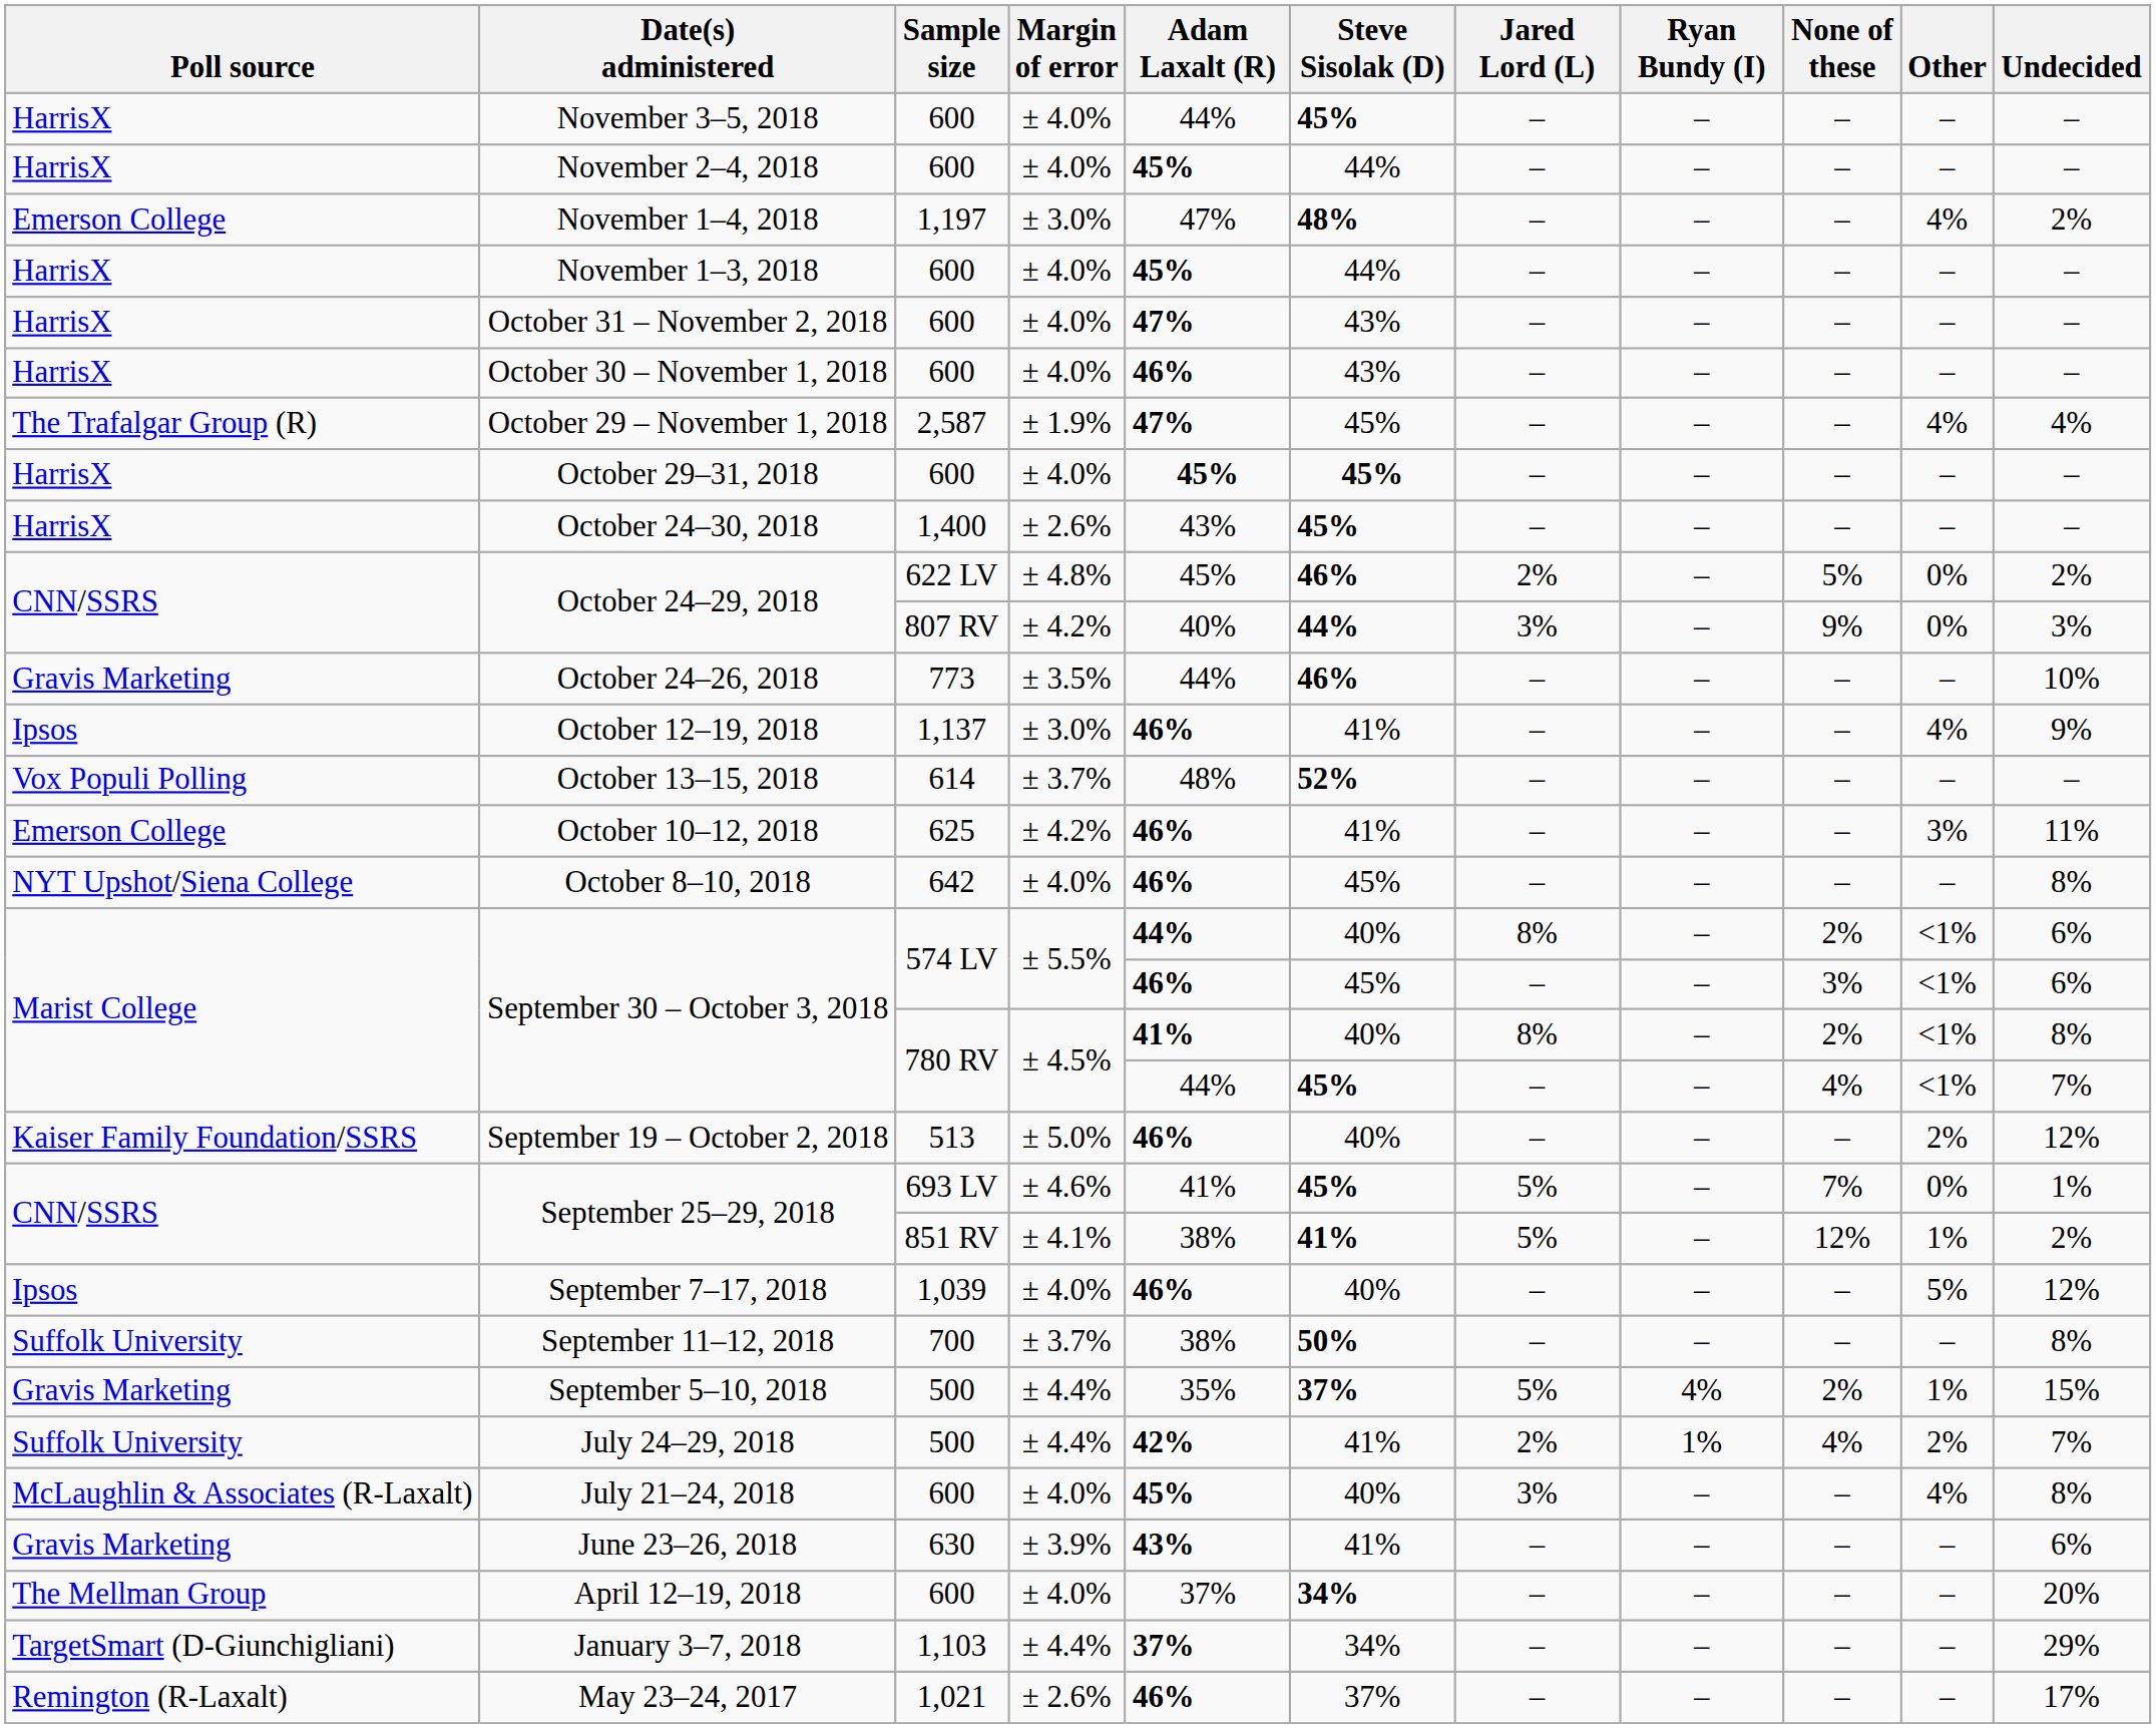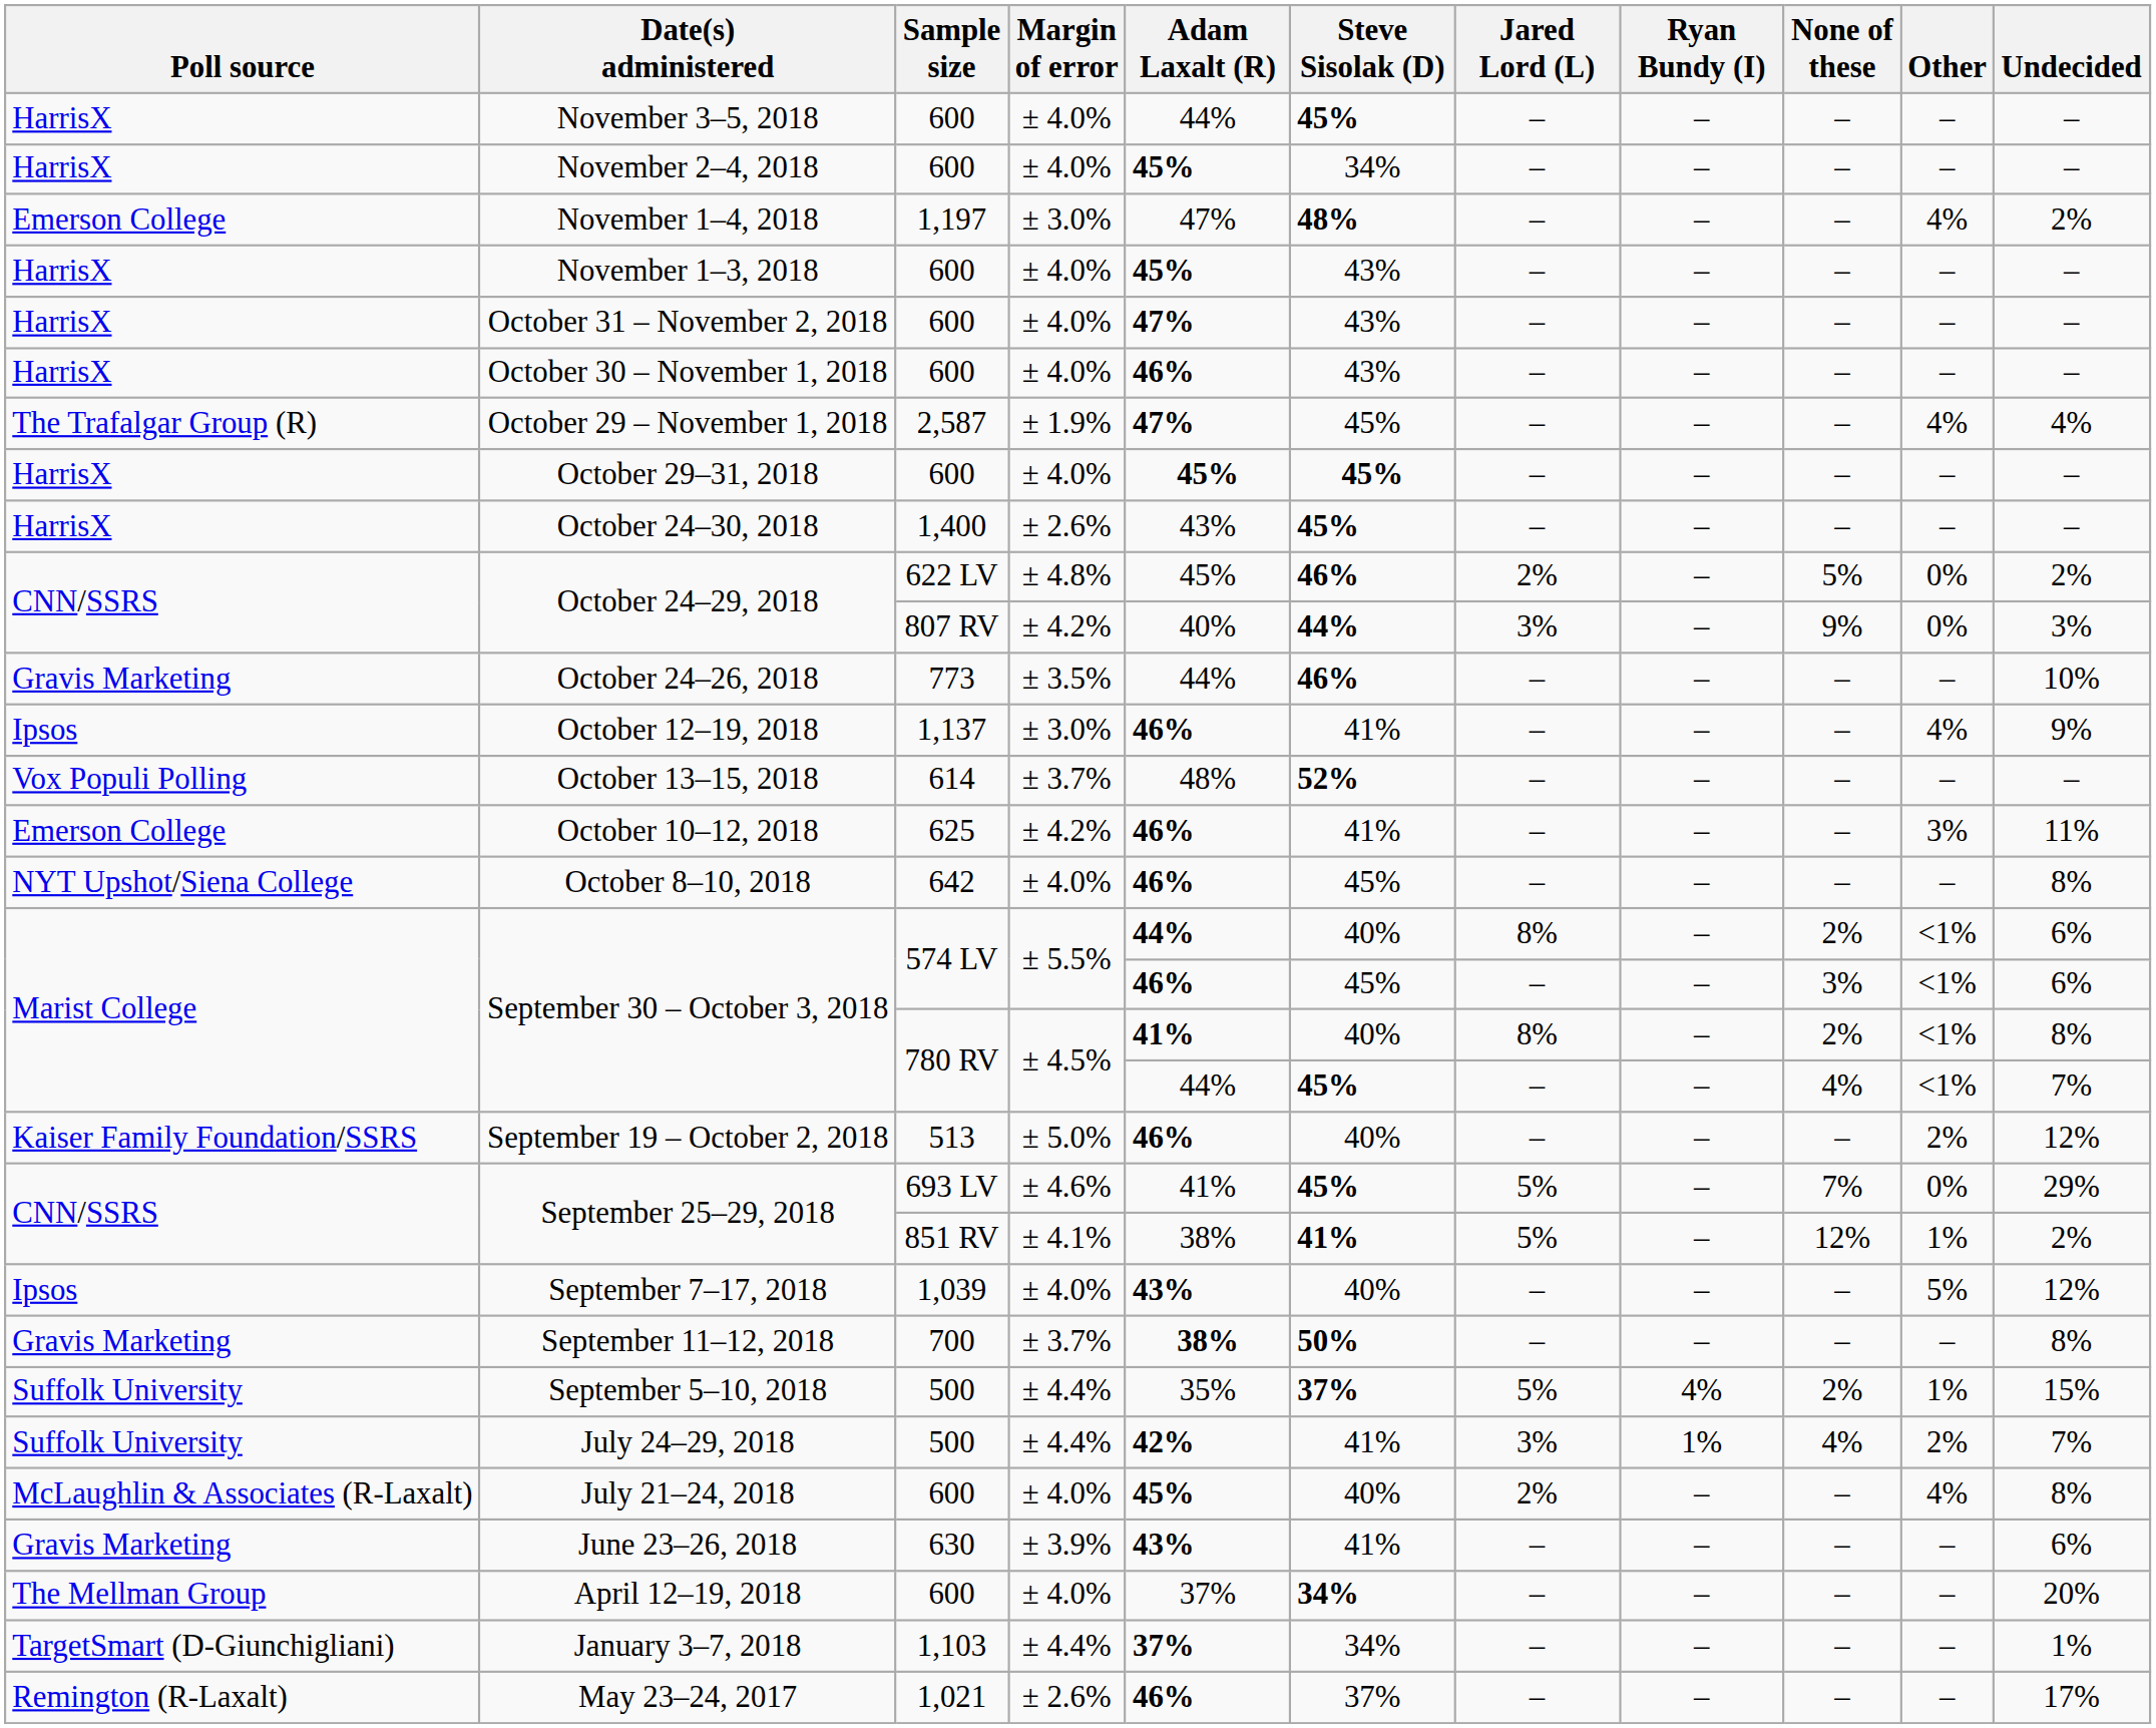November 2–4, 2018 | Steve Sisolak (D): 44% -> 34%
November 1–3, 2018 | Steve Sisolak (D): 44% -> 43%
September 25–29, 2018 / 693 LV | Undecided: 1% -> 29%
September 7–17, 2018 | Adam Laxalt (R): 46% -> 43%
September 11–12, 2018 | Poll source: Suffolk University -> Gravis Marketing
September 11–12, 2018 | Adam Laxalt (R): normal -> bold
September 5–10, 2018 | Poll source: Gravis Marketing -> Suffolk University
July 24–29, 2018 | Jared Lord (L): 2% -> 3%
July 21–24, 2018 | Jared Lord (L): 3% -> 2%
January 3–7, 2018 | Undecided: 29% -> 1%
